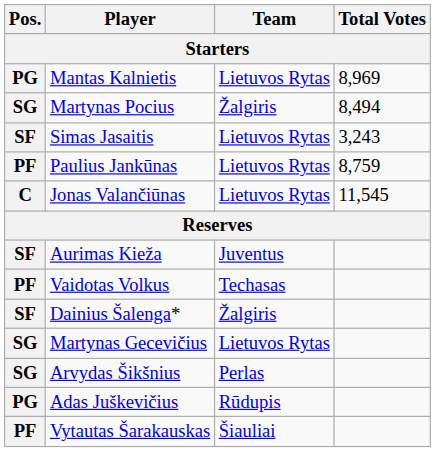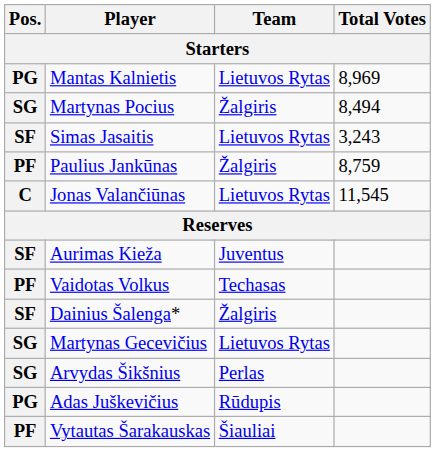Paulius Jankūnas | Team: Lietuvos Rytas -> Žalgiris
